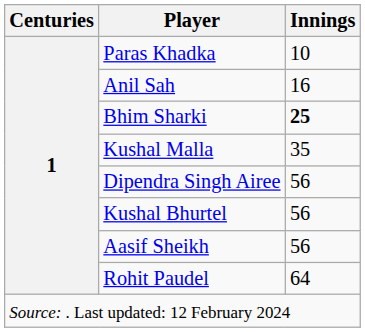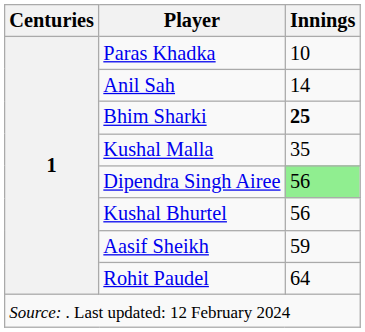Anil Sah | Innings: 16 -> 14
Dipendra Singh Airee | Innings: no background -> lightgreen background
Aasif Sheikh | Innings: 56 -> 59
